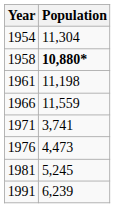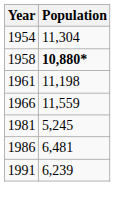- row: 1971 | 3,741
- row: 1976 | 4,473
+ row: 1986 | 6,481
